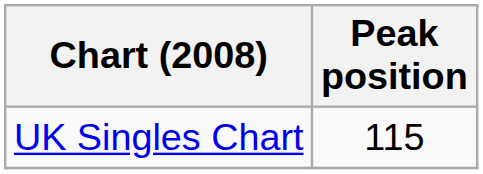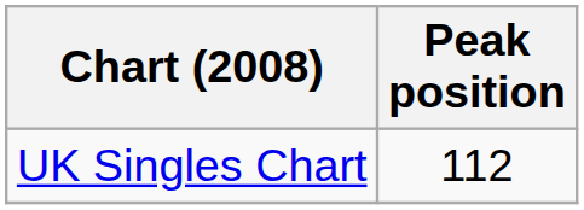UK Singles Chart | Peak position: 115 -> 112
